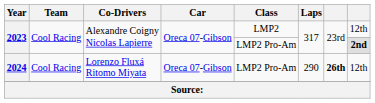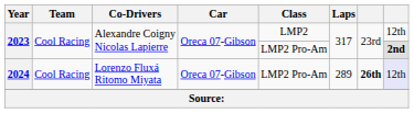2024 | Laps: 290 -> 289
2024 | column 8: no background -> lavender background
